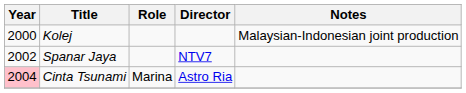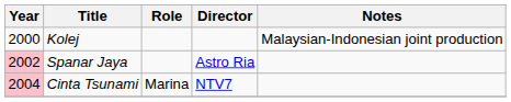Spanar Jaya | Year: no background -> pink background
Spanar Jaya | Director: NTV7 -> Astro Ria
Cinta Tsunami | Director: Astro Ria -> NTV7
